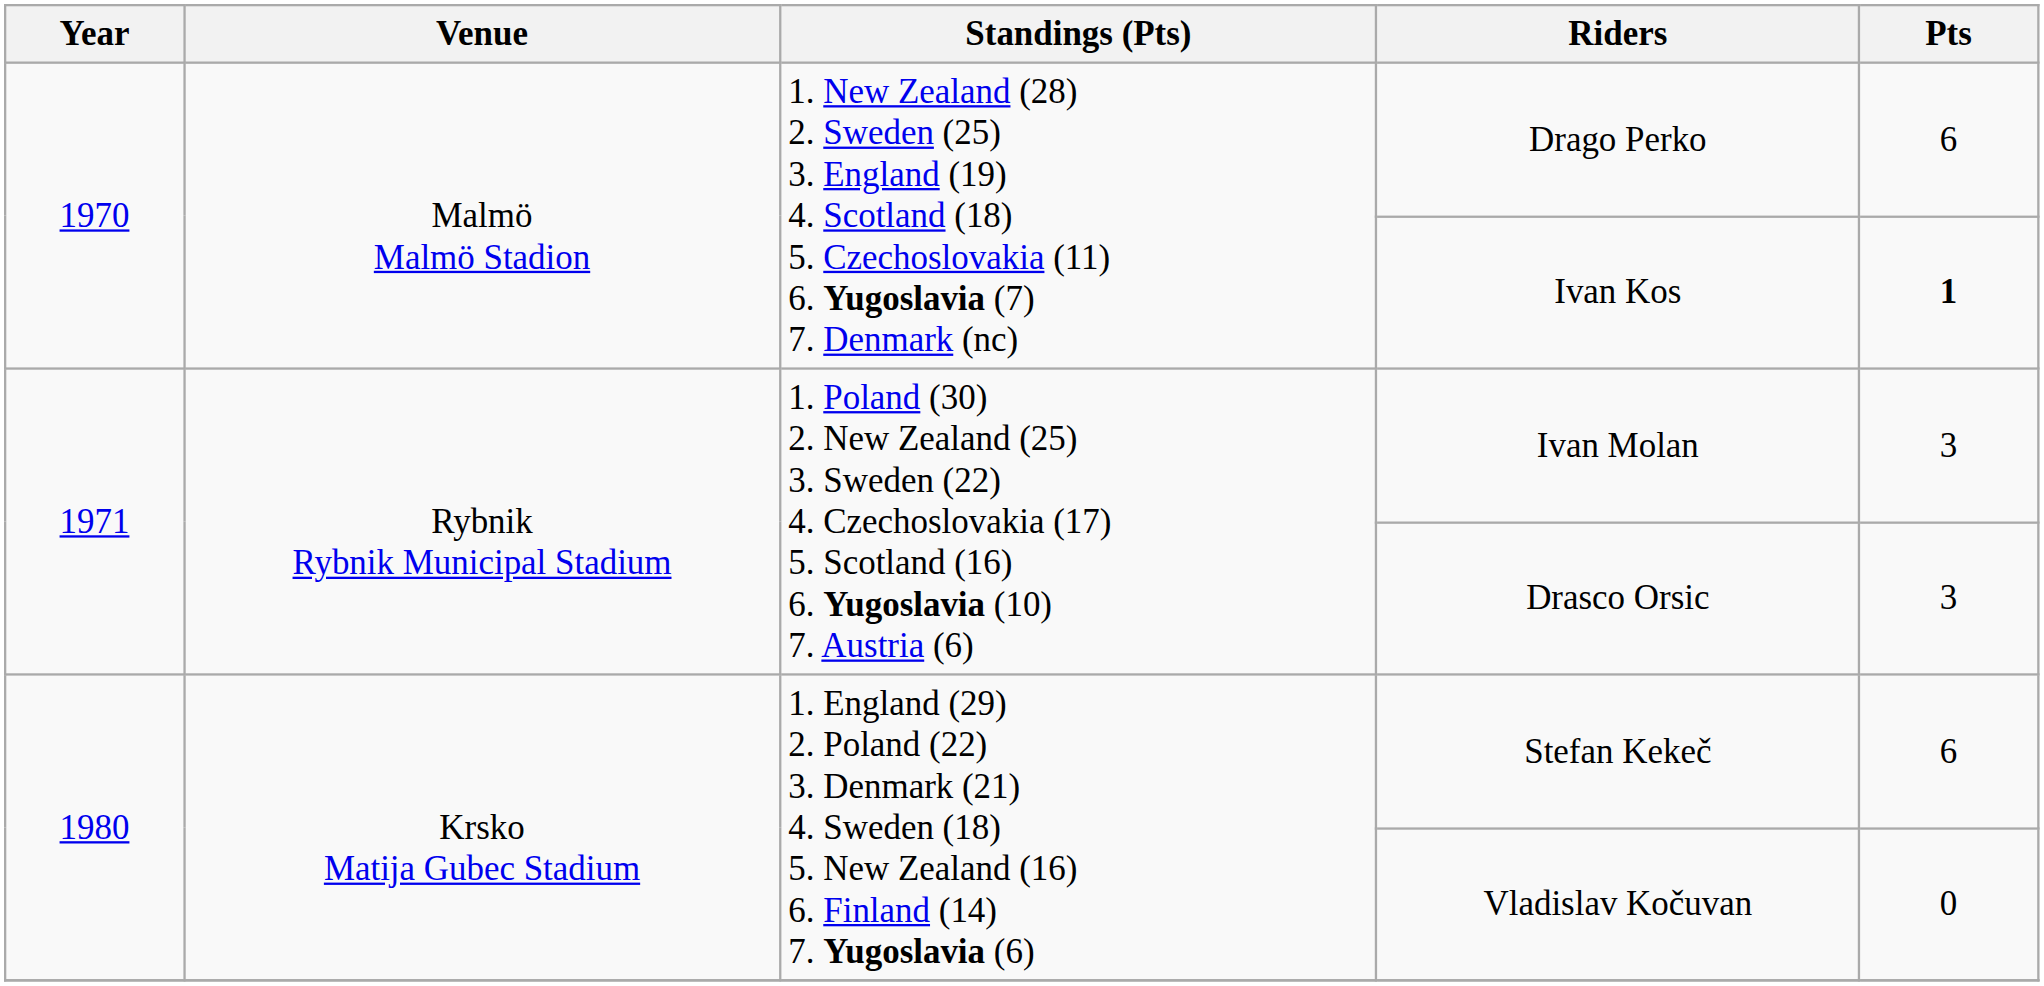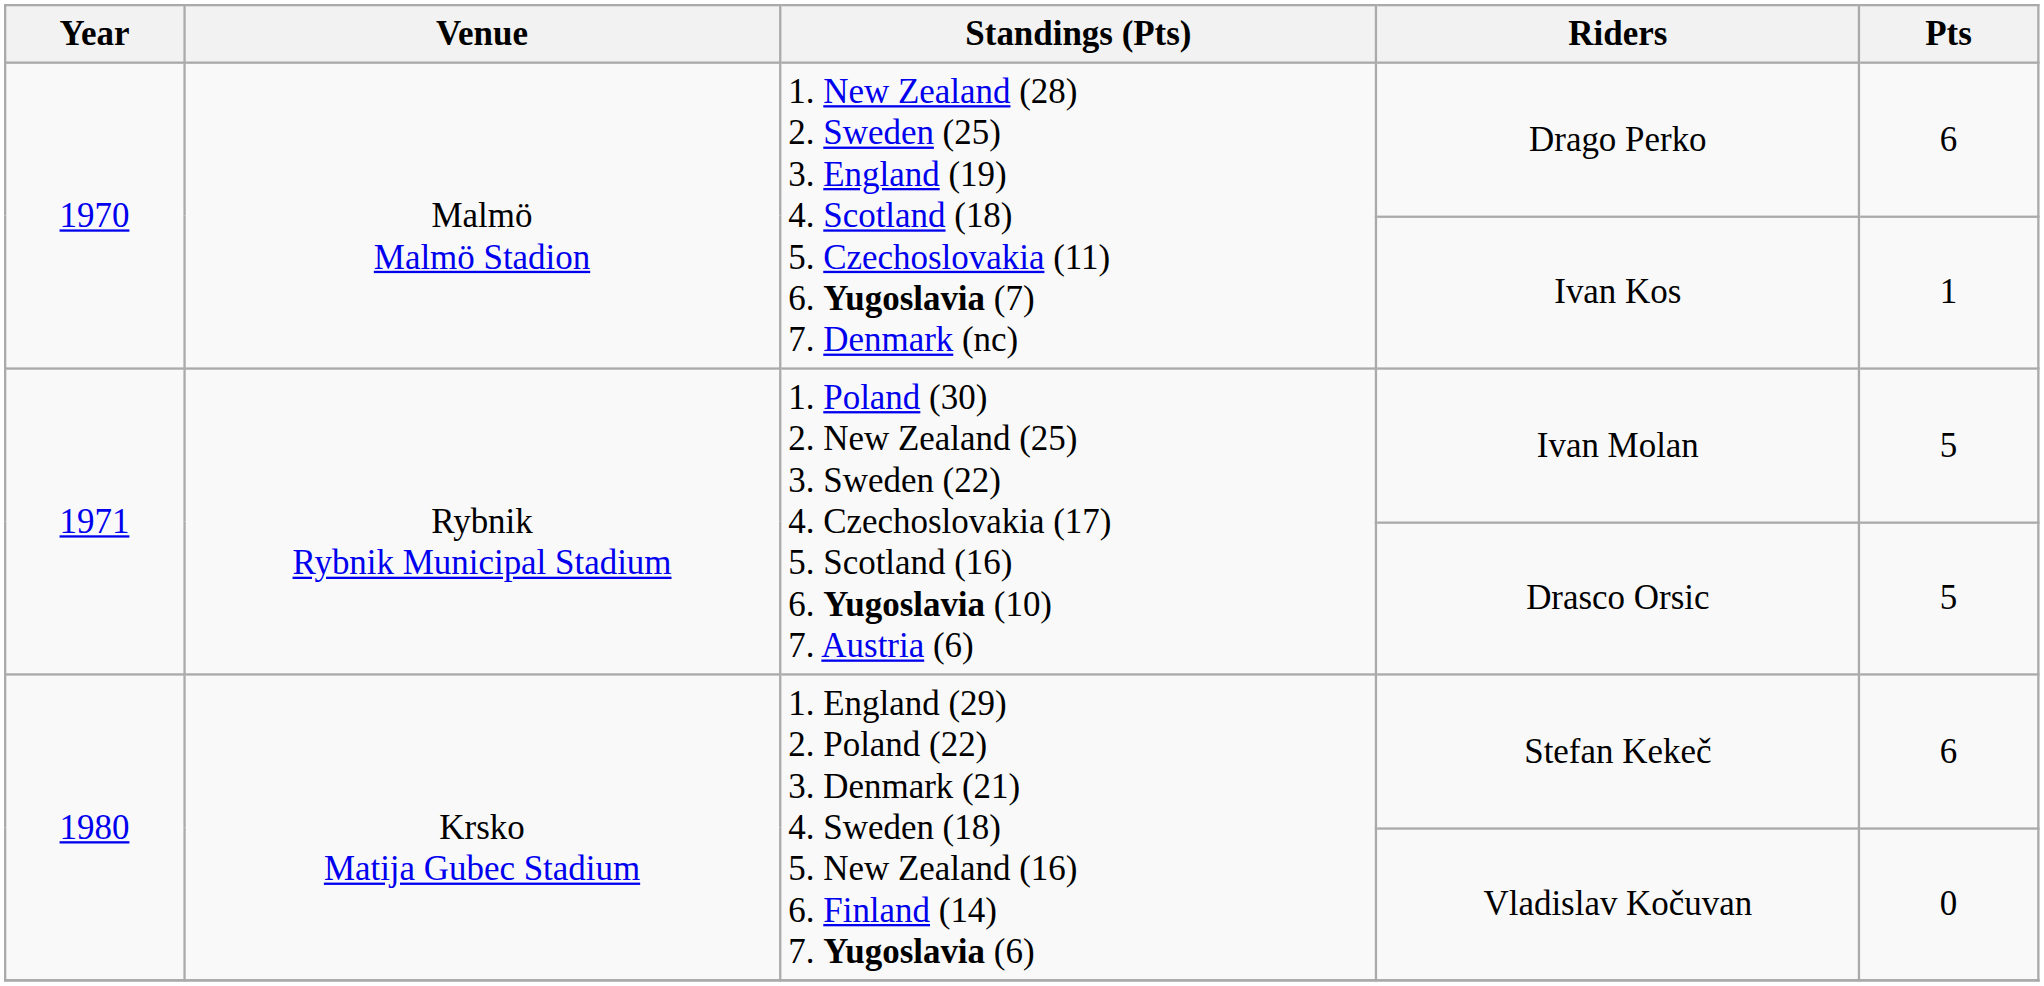Ivan Kos | Pts: bold -> normal
Ivan Molan | Pts: 3 -> 5
Drasco Orsic | Pts: 3 -> 5
